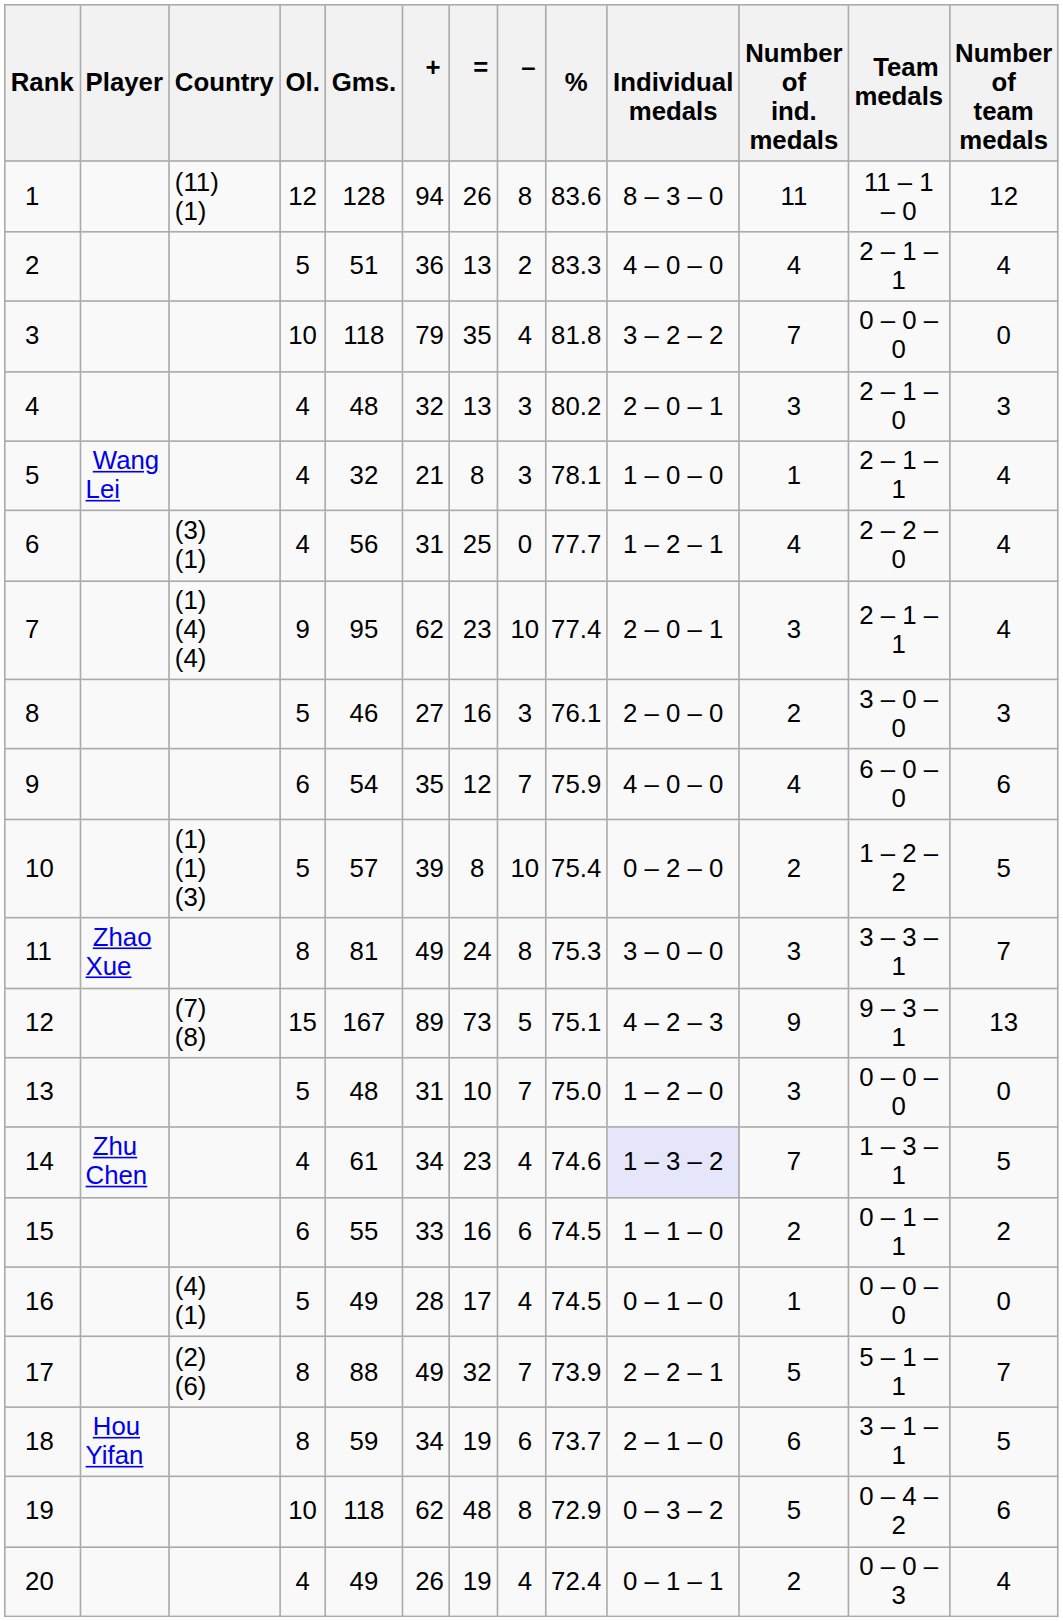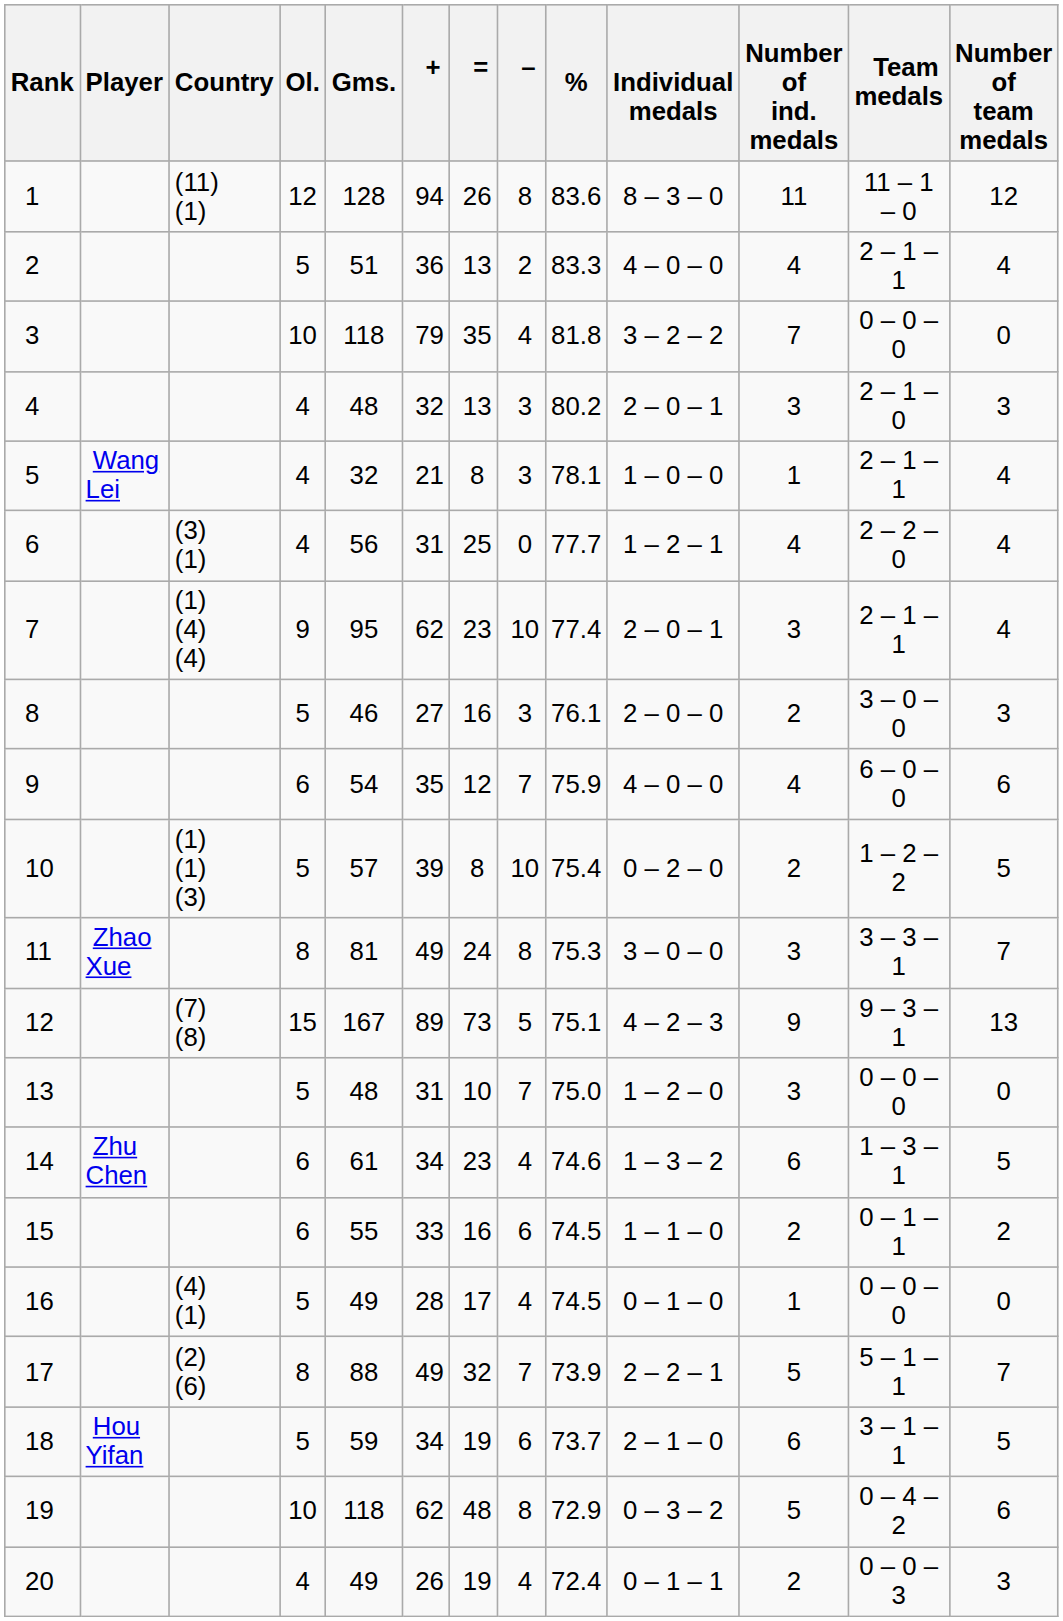14 | Ol.: 4 -> 6
14 | Individual medals: lavender background -> no background
14 | Number of ind. medals: 7 -> 6
18 | Ol.: 8 -> 5
20 | Number of team medals: 4 -> 3
